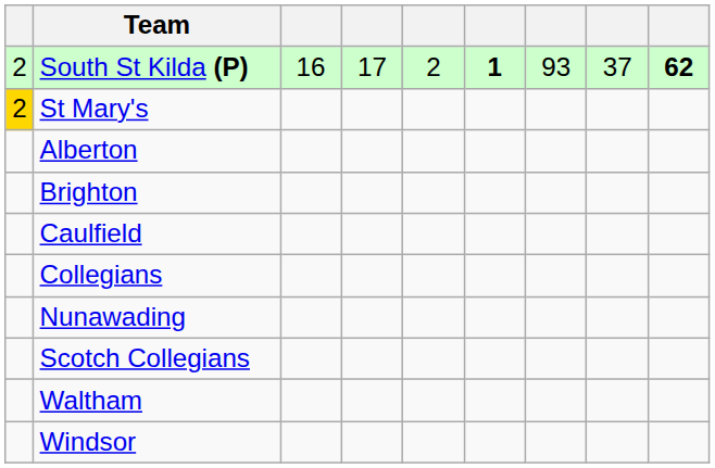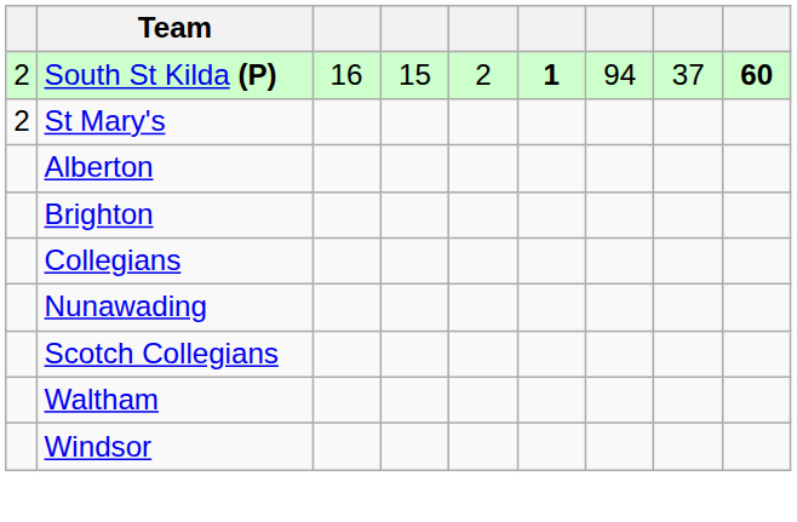South St Kilda (P) | column 4: 17 -> 15
South St Kilda (P) | column 7: 93 -> 94
South St Kilda (P) | column 9: 62 -> 60
St Mary's | column 1: gold background -> no background
- row: Caulfield
